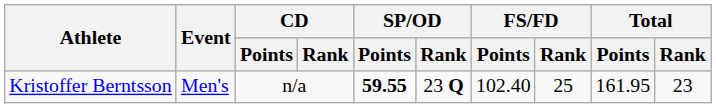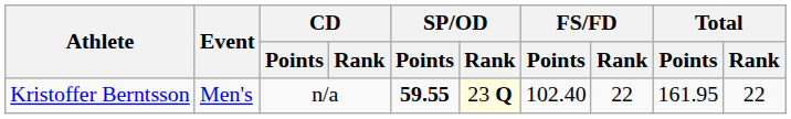Kristoffer Berntsson | SP/OD / Rank: no background -> lightyellow background
Kristoffer Berntsson | FS/FD / Rank: 25 -> 22
Kristoffer Berntsson | Total / Rank: 23 -> 22
